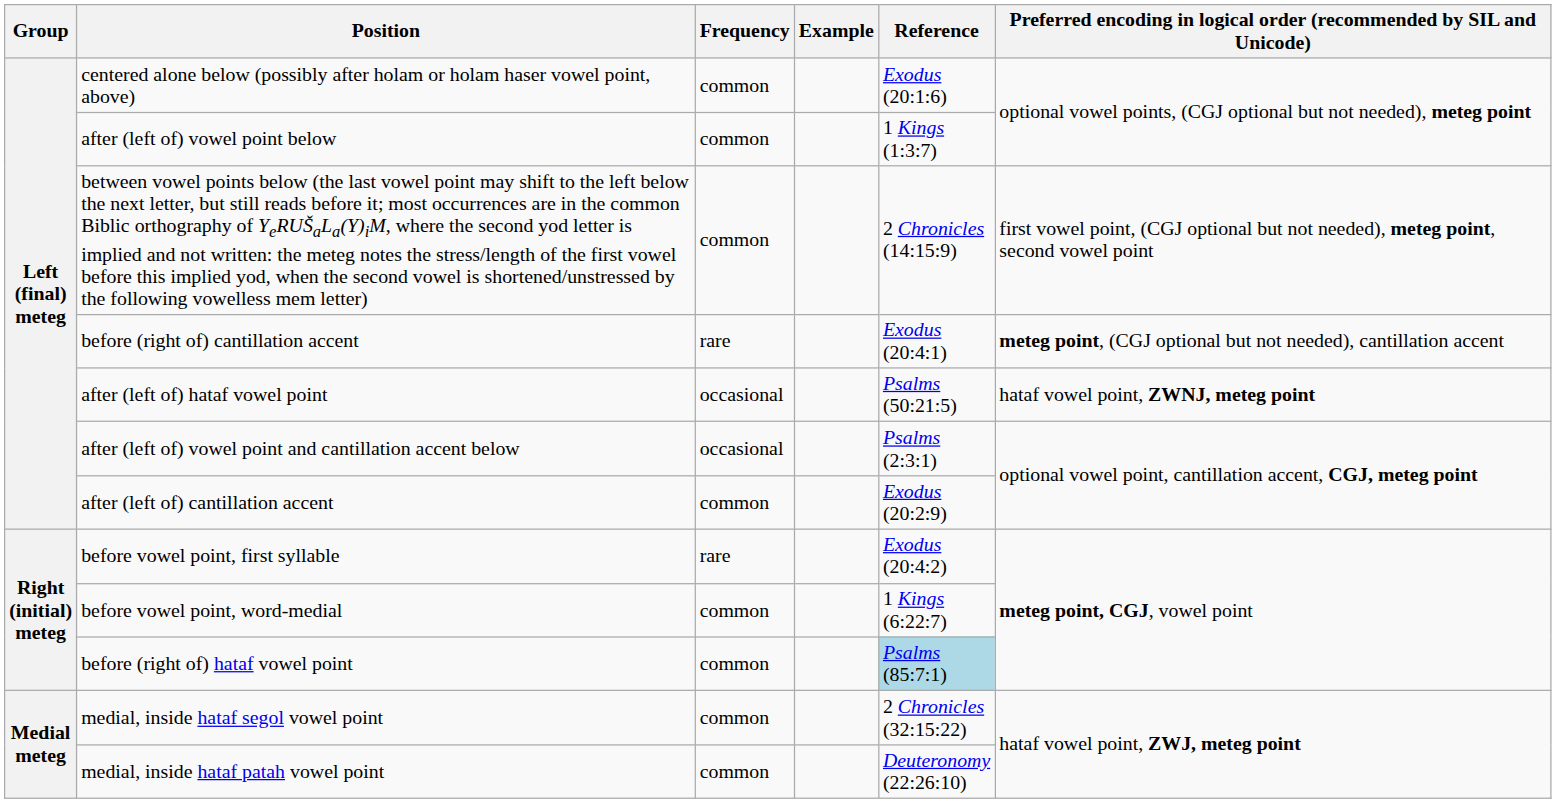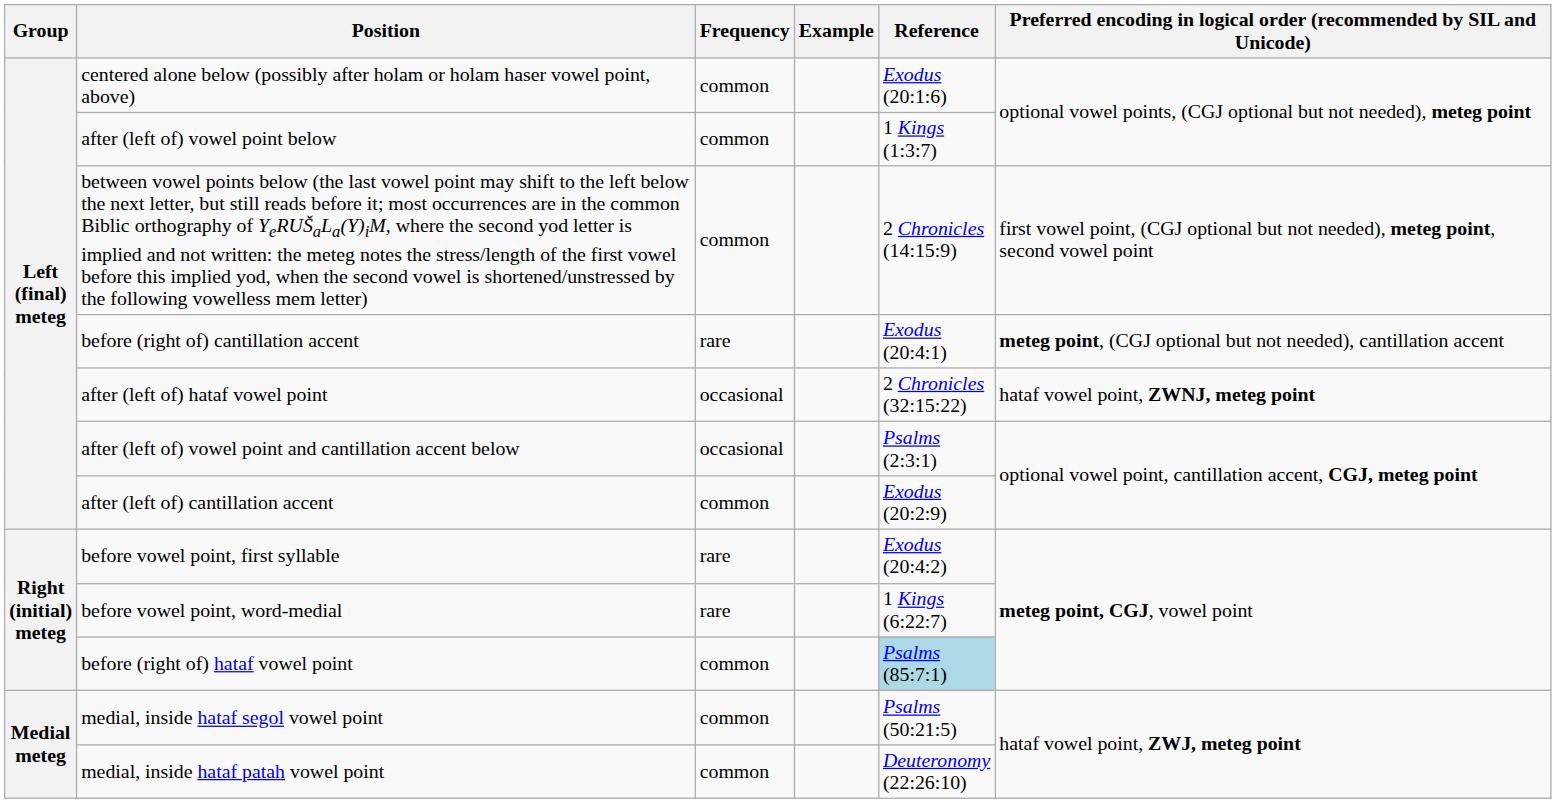after (left of) hataf vowel point | Reference: Psalms (50:21:5) -> 2 Chronicles (32:15:22)
before vowel point, word-medial | Frequency: common -> rare
medial, inside hataf segol vowel point | Reference: 2 Chronicles (32:15:22) -> Psalms (50:21:5)
